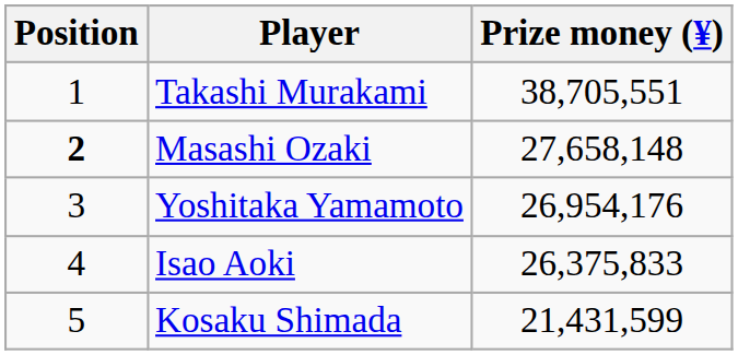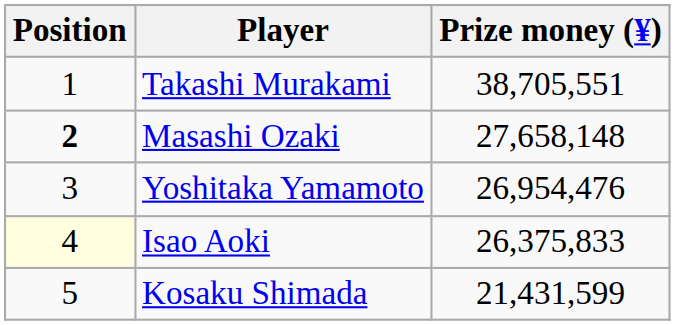Yoshitaka Yamamoto | Prize money (¥): 26,954,176 -> 26,954,476
Isao Aoki | Position: no background -> lightyellow background
